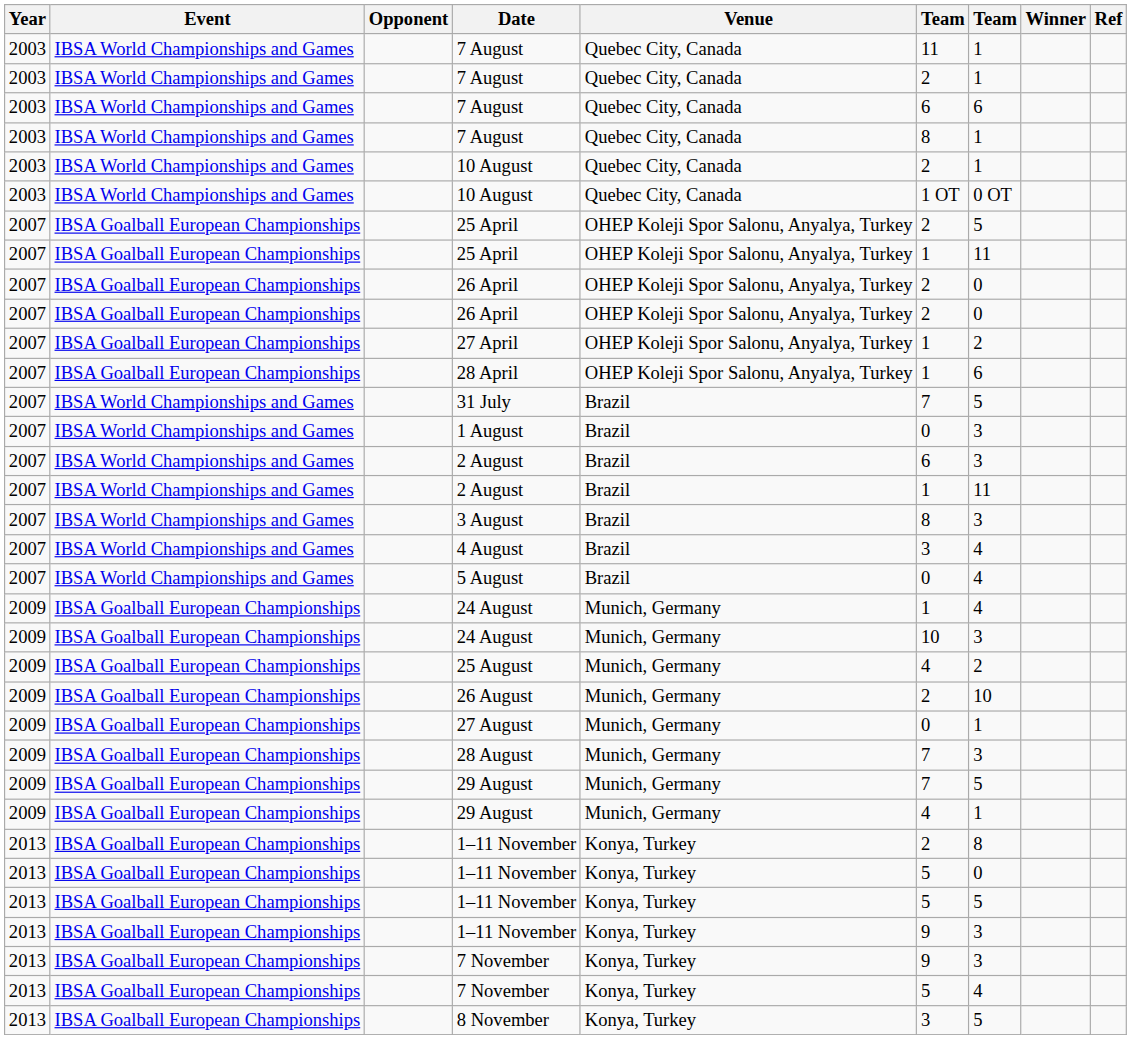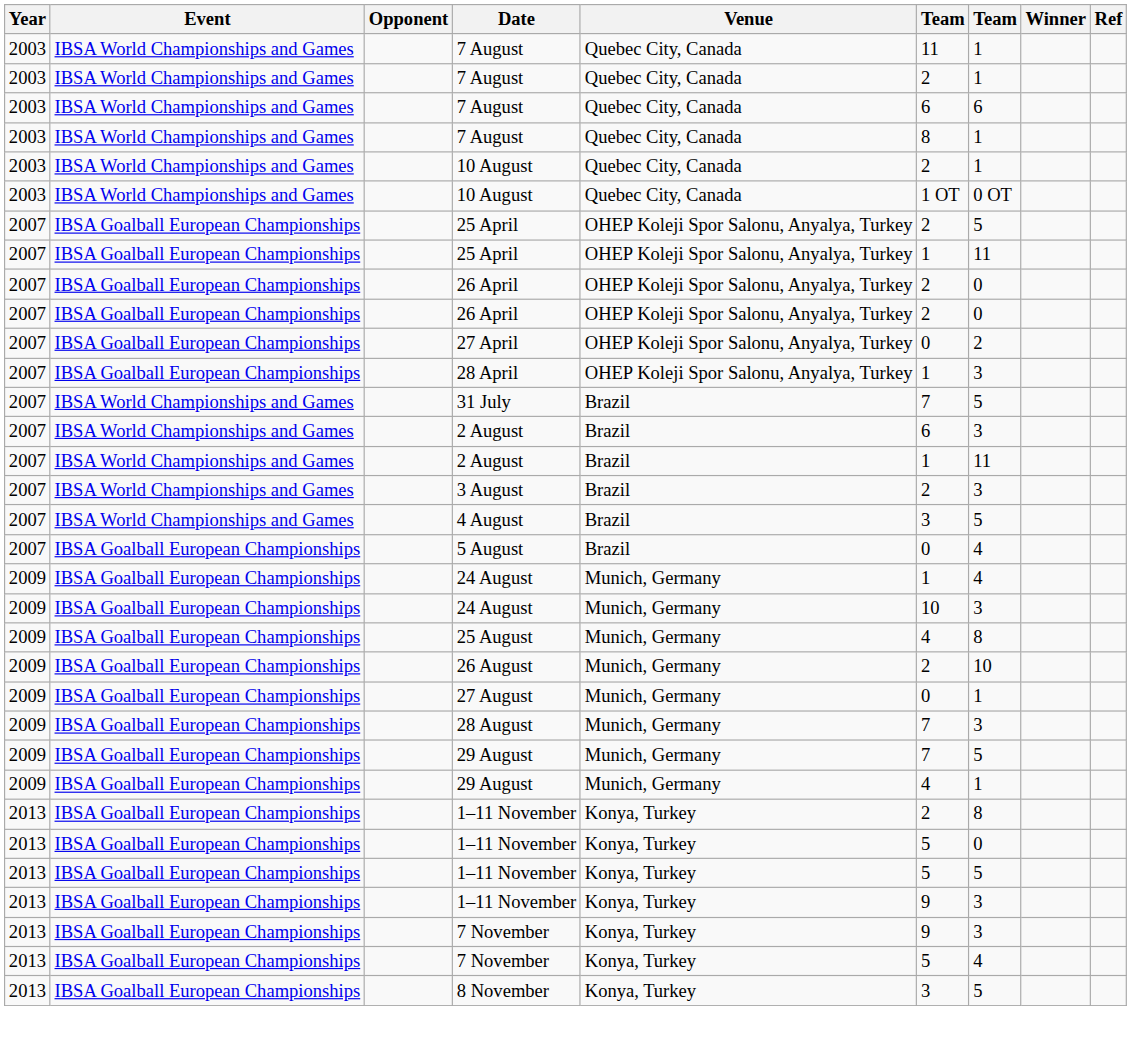27 April | column 6: 1 -> 0
28 April | column 7: 6 -> 3
- row: 2007 | IBSA World Championships and Games | 1 August | Brazil | 0 | 3
3 August | column 6: 8 -> 2
4 August | column 7: 4 -> 5
5 August | Event: IBSA World Championships and Games -> IBSA Goalball European Championships
25 August | column 7: 2 -> 8
